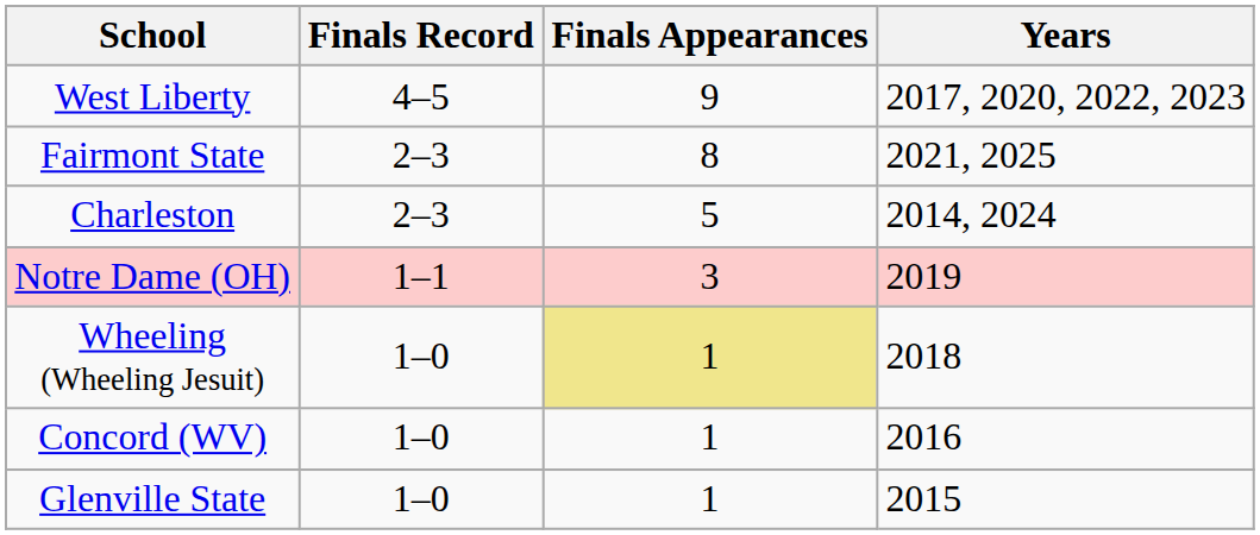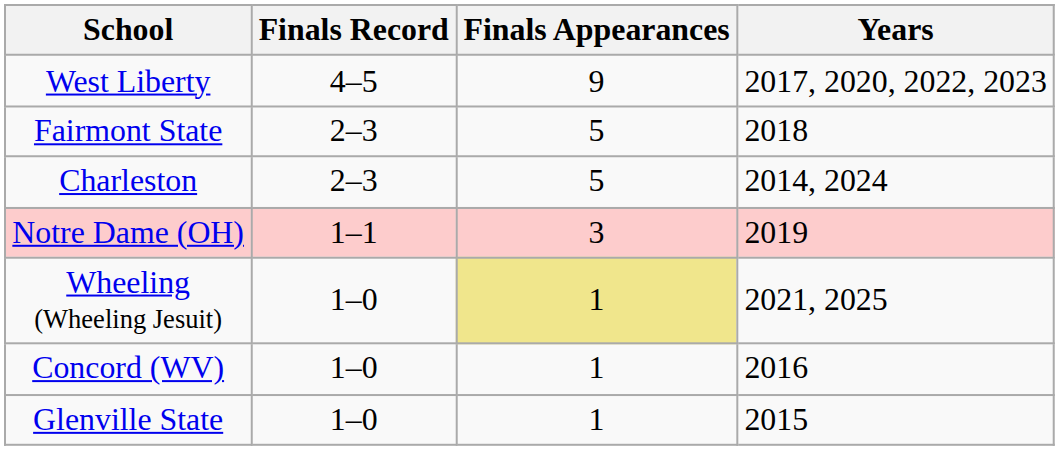Fairmont State | Finals Appearances: 8 -> 5
Fairmont State | Years: 2021, 2025 -> 2018
Wheeling (Wheeling Jesuit) | Years: 2018 -> 2021, 2025
